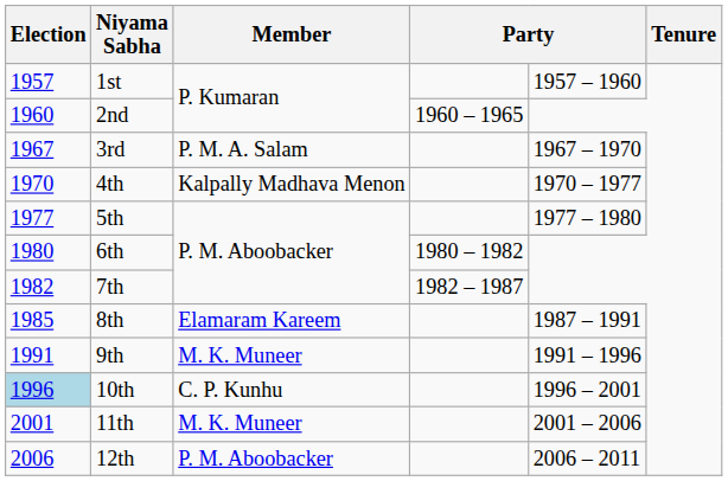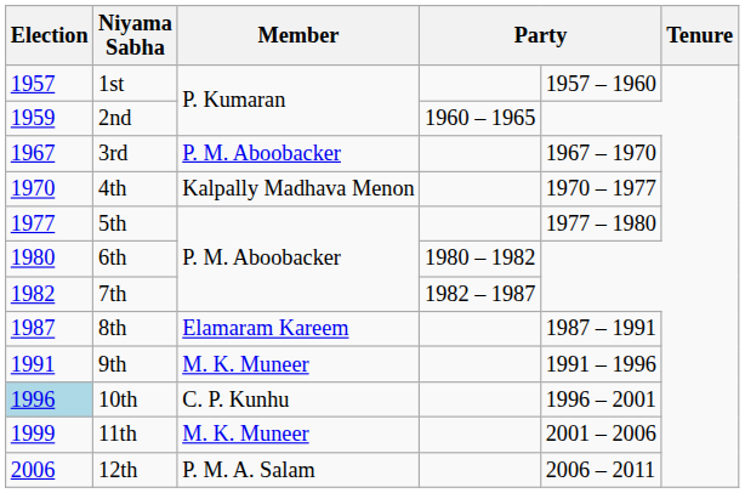2nd | Election: 1960 -> 1959
3rd | Member: P. M. A. Salam -> P. M. Aboobacker
8th | Election: 1985 -> 1987
11th | Election: 2001 -> 1999
12th | Member: P. M. Aboobacker -> P. M. A. Salam
